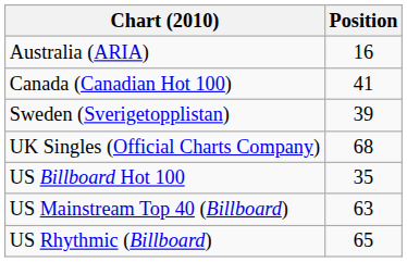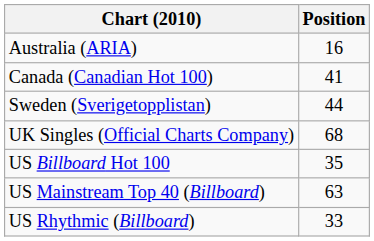Sweden (Sverigetopplistan) | Position: 39 -> 44
US Rhythmic (Billboard) | Position: 65 -> 33
